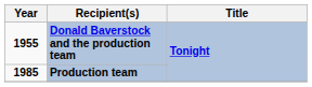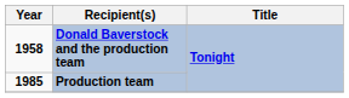Donald Baverstock and the production team | Year: 1955 -> 1958
